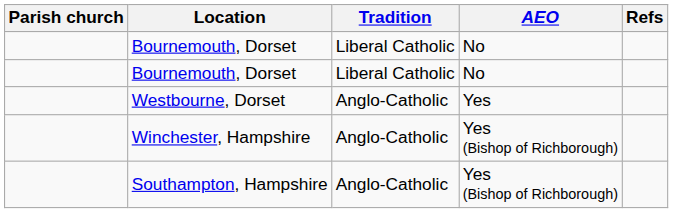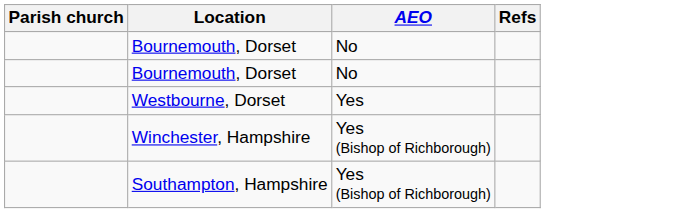- column: Tradition | Liberal Catholic | Liberal Catholic | Anglo-Catholic | Anglo-Catholic | Anglo-Catholic
